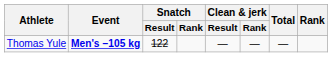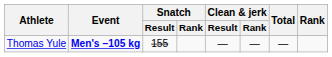Thomas Yule | Snatch / Result: 122 -> 155
